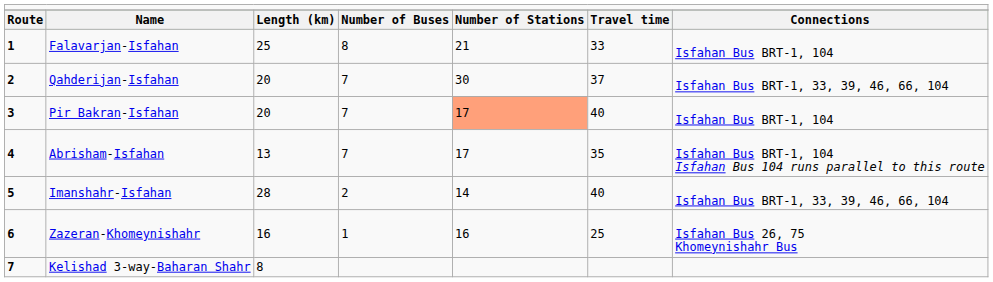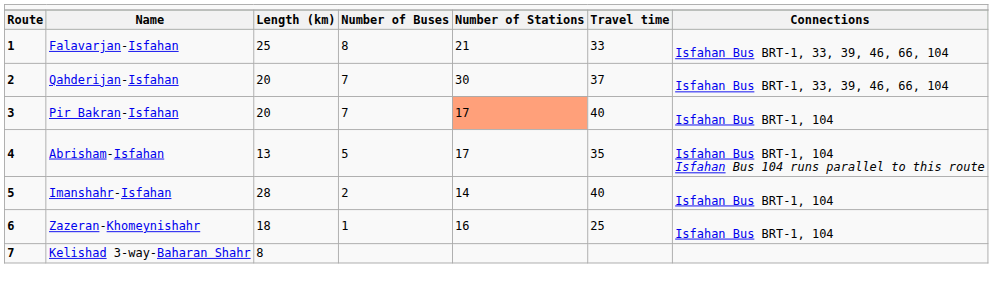Falavarjan-Isfahan | column 7: Isfahan Bus BRT-1, 104 -> Isfahan Bus BRT-1, 33, 39, 46, 66, 104
Abrisham-Isfahan | column 4: 7 -> 5
Imanshahr-Isfahan | column 7: Isfahan Bus BRT-1, 33, 39, 46, 66, 104 -> Isfahan Bus BRT-1, 104
Zazeran-Khomeynishahr | column 3: 16 -> 18
Zazeran-Khomeynishahr | column 7: Isfahan Bus 26, 75 Khomeynishahr Bus -> Isfahan Bus BRT-1, 104
